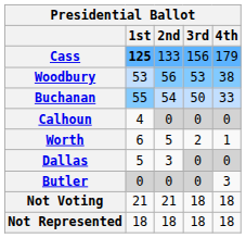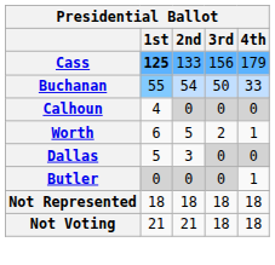- row: Woodbury | 53 | 56 | 53 | 38
Butler | 4th: 3 -> 1
rows swapped: Not Voting <-> Not Represented
